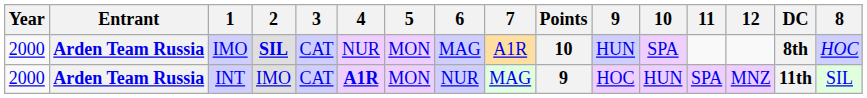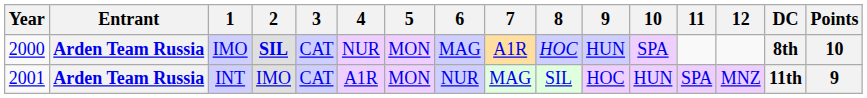columns swapped: 8 <-> Points
INT | Year: 2000 -> 2001
INT | 4: bold -> normal
